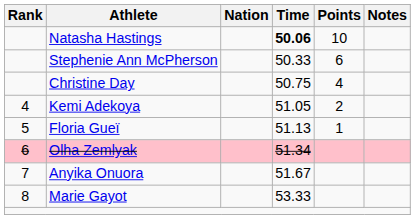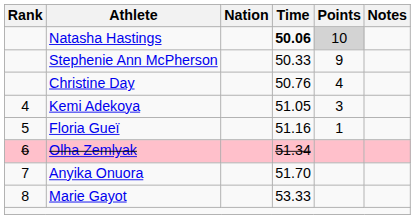Natasha Hastings | Points: no background -> lightgrey background
Stephenie Ann McPherson | Points: 6 -> 9
Christine Day | Time: 50.75 -> 50.76
Kemi Adekoya | Points: 2 -> 3
Floria Gueï | Time: 51.13 -> 51.16
Anyika Onuora | Time: 51.67 -> 51.70
